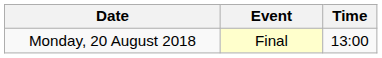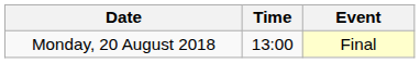columns swapped: Time <-> Event
